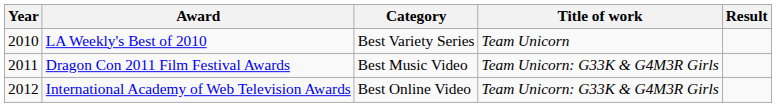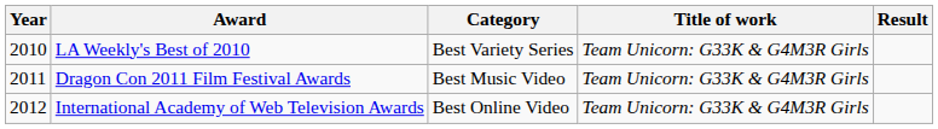LA Weekly's Best of 2010 | Title of work: Team Unicorn -> Team Unicorn: G33K & G4M3R Girls
